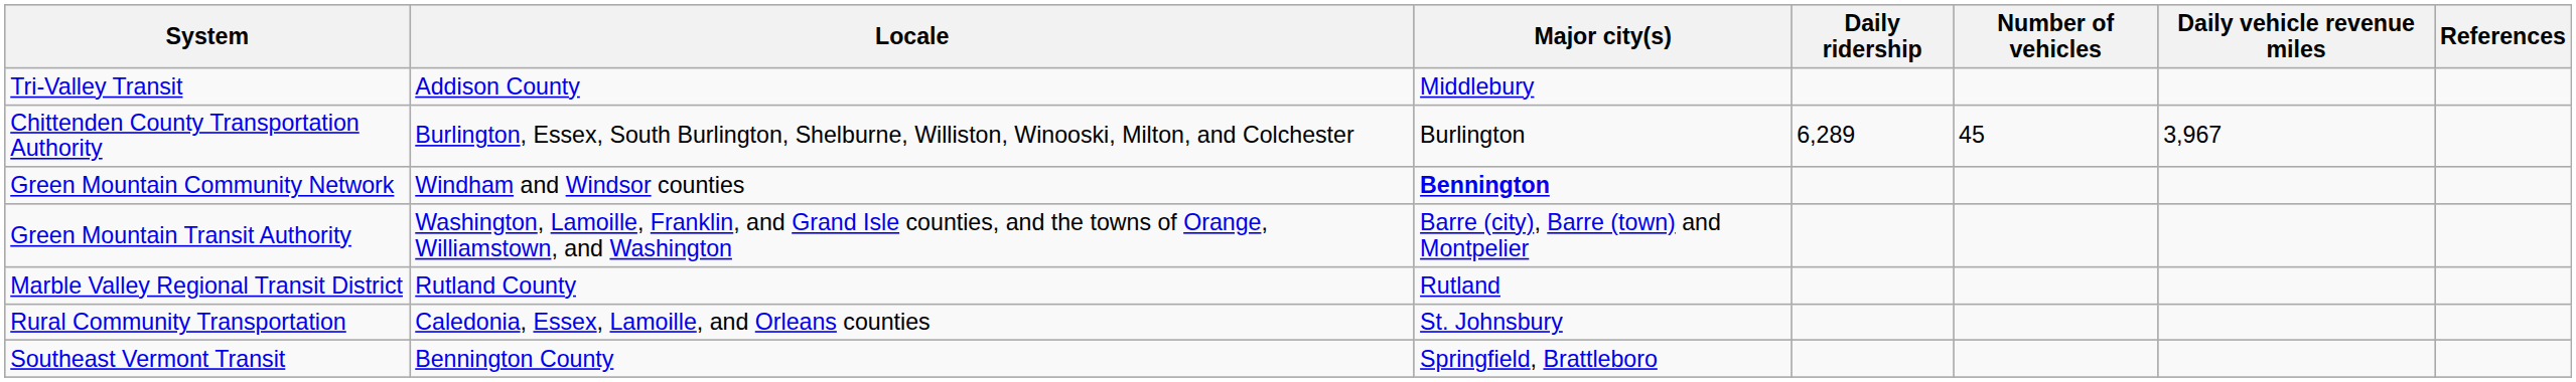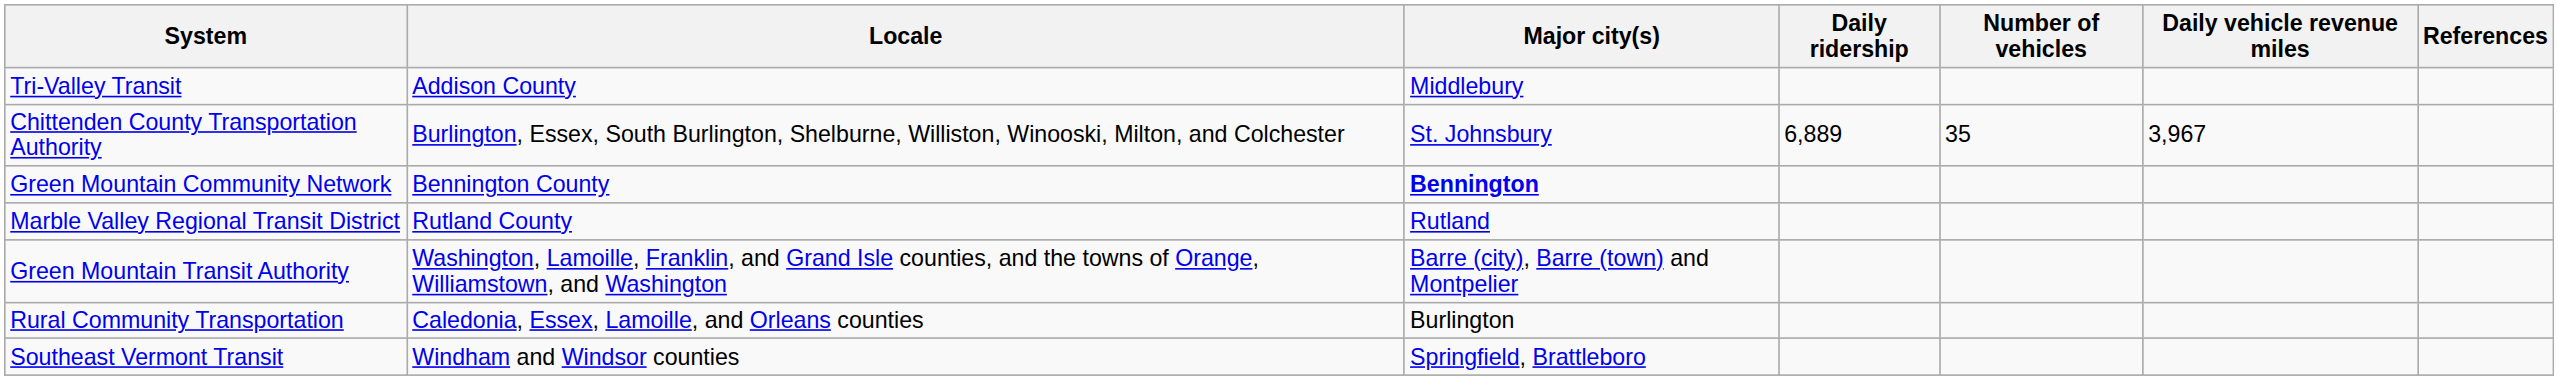Chittenden County Transportation Authority | Major city(s): Burlington -> St. Johnsbury
Chittenden County Transportation Authority | Daily ridership: 6,289 -> 6,889
Chittenden County Transportation Authority | Number of vehicles: 45 -> 35
Green Mountain Community Network | Locale: Windham and Windsor counties -> Bennington County
rows swapped: Green Mountain Transit Authority <-> Marble Valley Regional Transit District
Rural Community Transportation | Major city(s): St. Johnsbury -> Burlington
Southeast Vermont Transit | Locale: Bennington County -> Windham and Windsor counties
